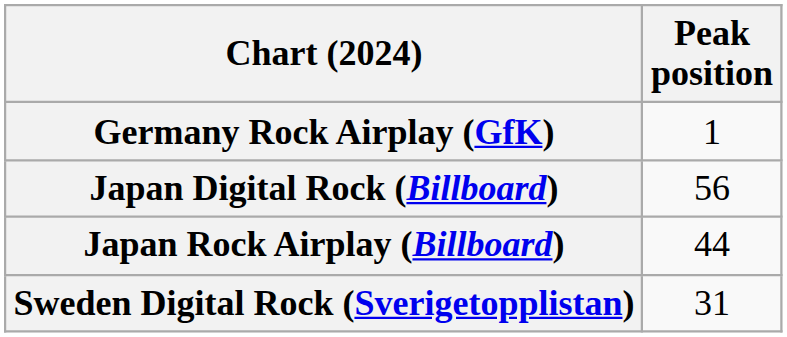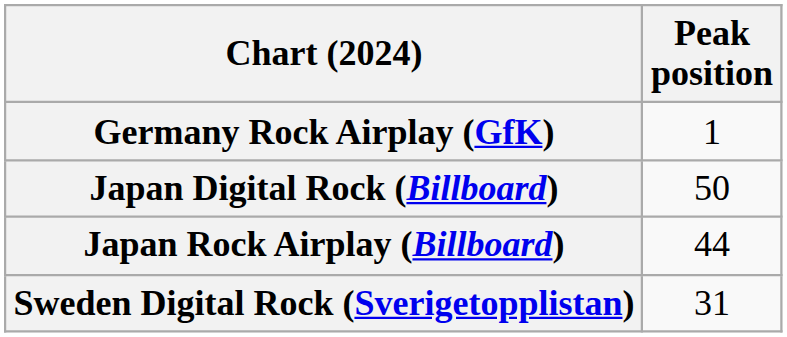Japan Digital Rock (Billboard) | Peak position: 56 -> 50
